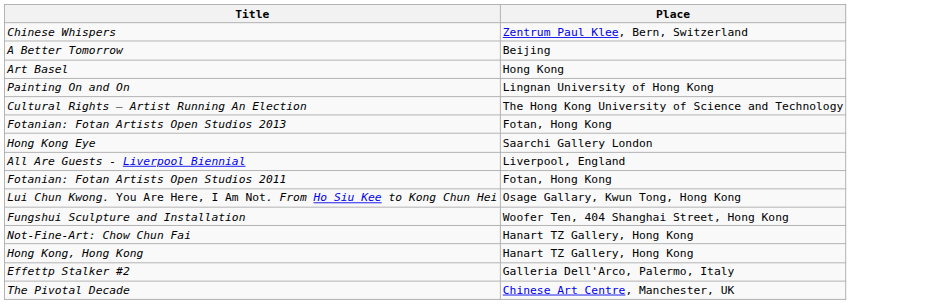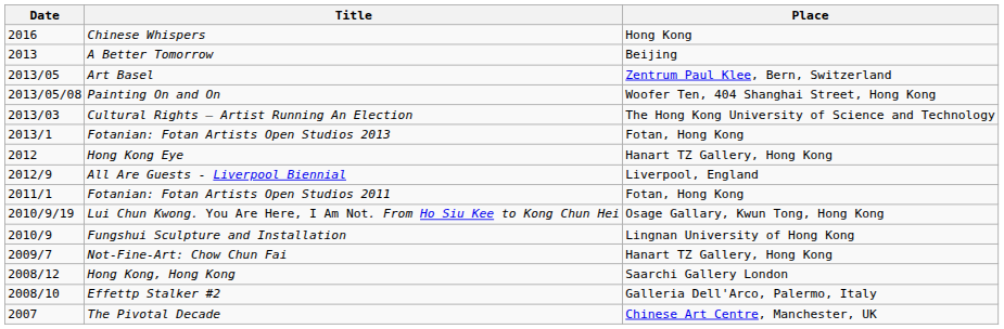+ column: Date | 2016 | 2013 | 2013/05 | 2013/05/08 | 2013/03 | 2013/1 | 2012 | 2012/9 | 2011/1 | 2010/9/19 | 2010/9 | 2009/7 | 2008/12 | 2008/10 | 2007
Chinese Whispers | Place: Zentrum Paul Klee, Bern, Switzerland -> Hong Kong
Art Basel | Place: Hong Kong -> Zentrum Paul Klee, Bern, Switzerland
Painting On and On | Place: Lingnan University of Hong Kong -> Woofer Ten, 404 Shanghai Street, Hong Kong
Hong Kong Eye | Place: Saarchi Gallery London -> Hanart TZ Gallery, Hong Kong
Fungshui Sculpture and Installation | Place: Woofer Ten, 404 Shanghai Street, Hong Kong -> Lingnan University of Hong Kong
Hong Kong, Hong Kong | Place: Hanart TZ Gallery, Hong Kong -> Saarchi Gallery London
